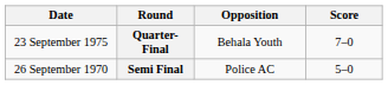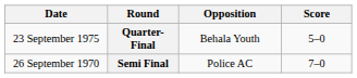Quarter-Final | Score: 7–0 -> 5–0
Semi Final | Score: 5–0 -> 7–0
